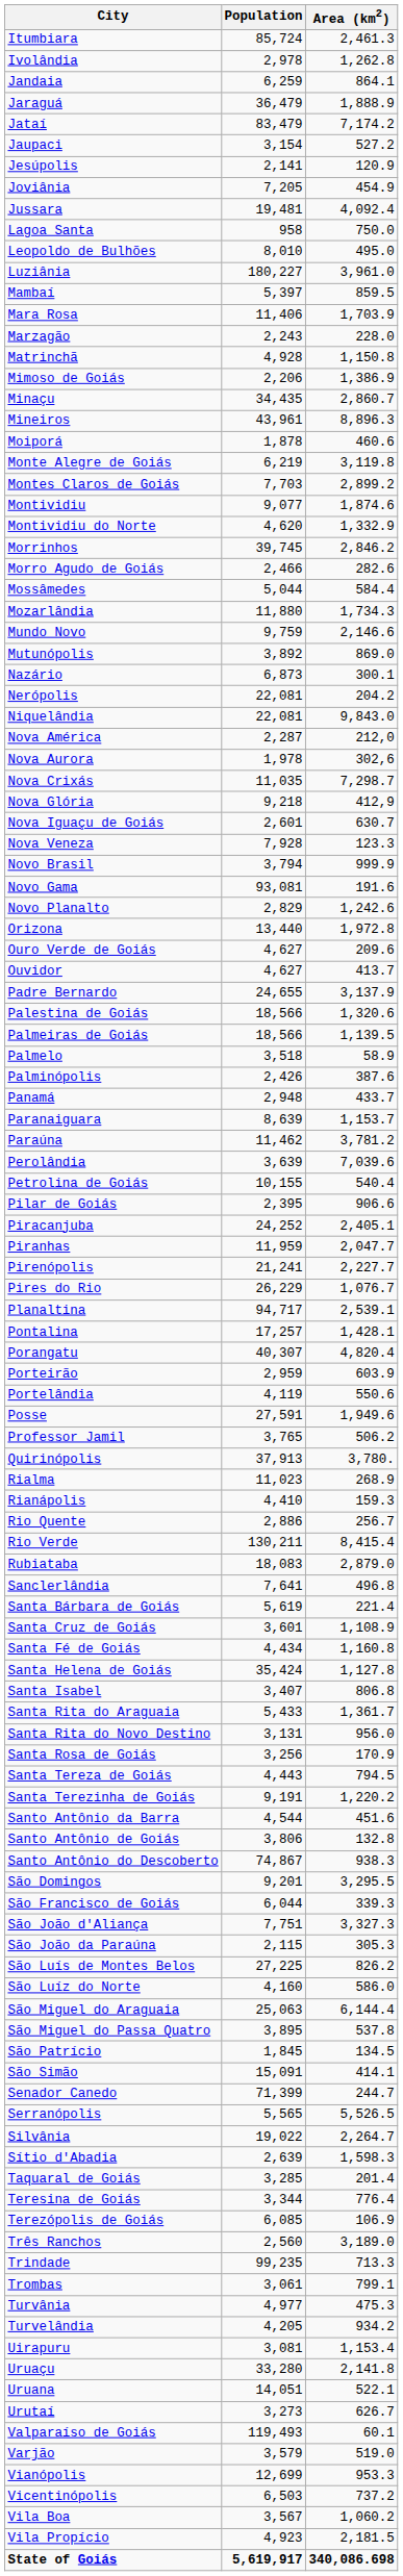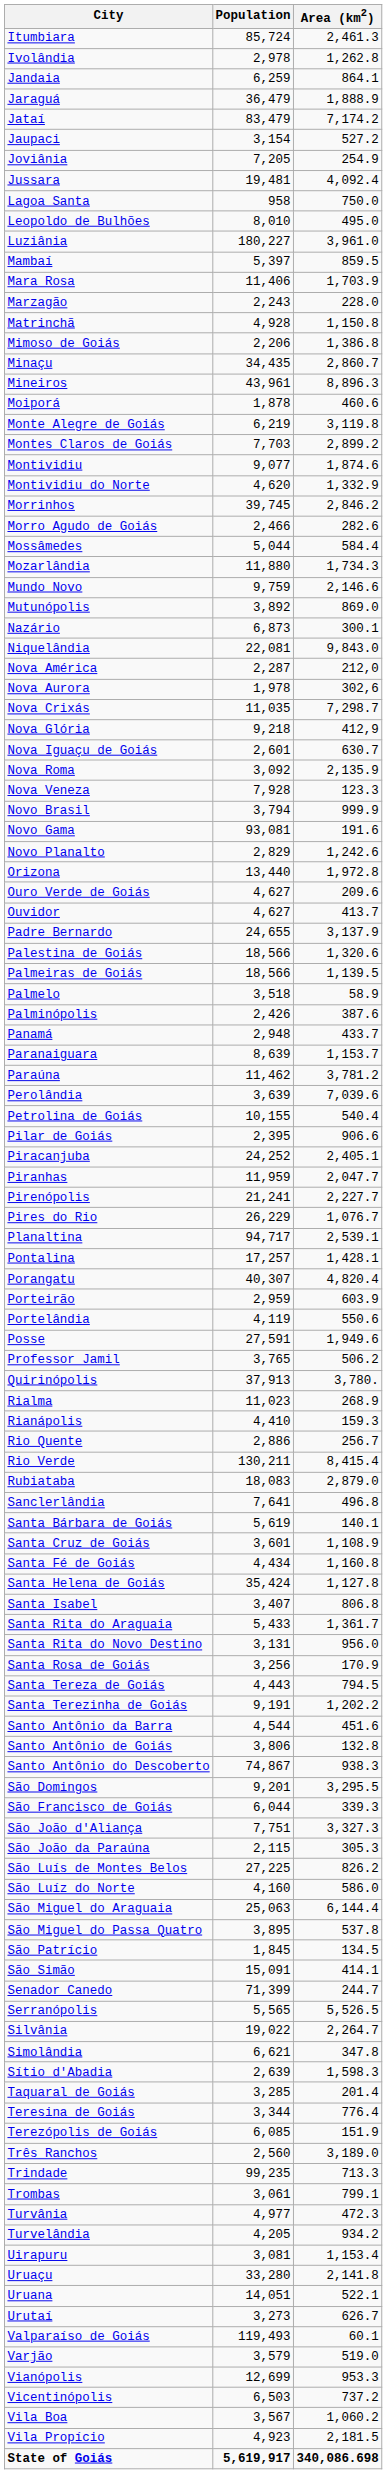- row: Jesúpolis | 2,141 | 120.9
Joviânia | Area (km2): 454.9 -> 254.9
Mimoso de Goiás | Area (km2): 1,386.9 -> 1,386.8
- row: Nerópolis | 22,081 | 204.2
+ row: Nova Roma | 3,092 | 2,135.9
Santa Bárbara de Goiás | Area (km2): 221.4 -> 140.1
Santa Terezinha de Goiás | Area (km2): 1,220.2 -> 1,202.2
+ row: Simolândia | 6,621 | 347.8
Terezópolis de Goiás | Area (km2): 106.9 -> 151.9
Turvânia | Area (km2): 475.3 -> 472.3
